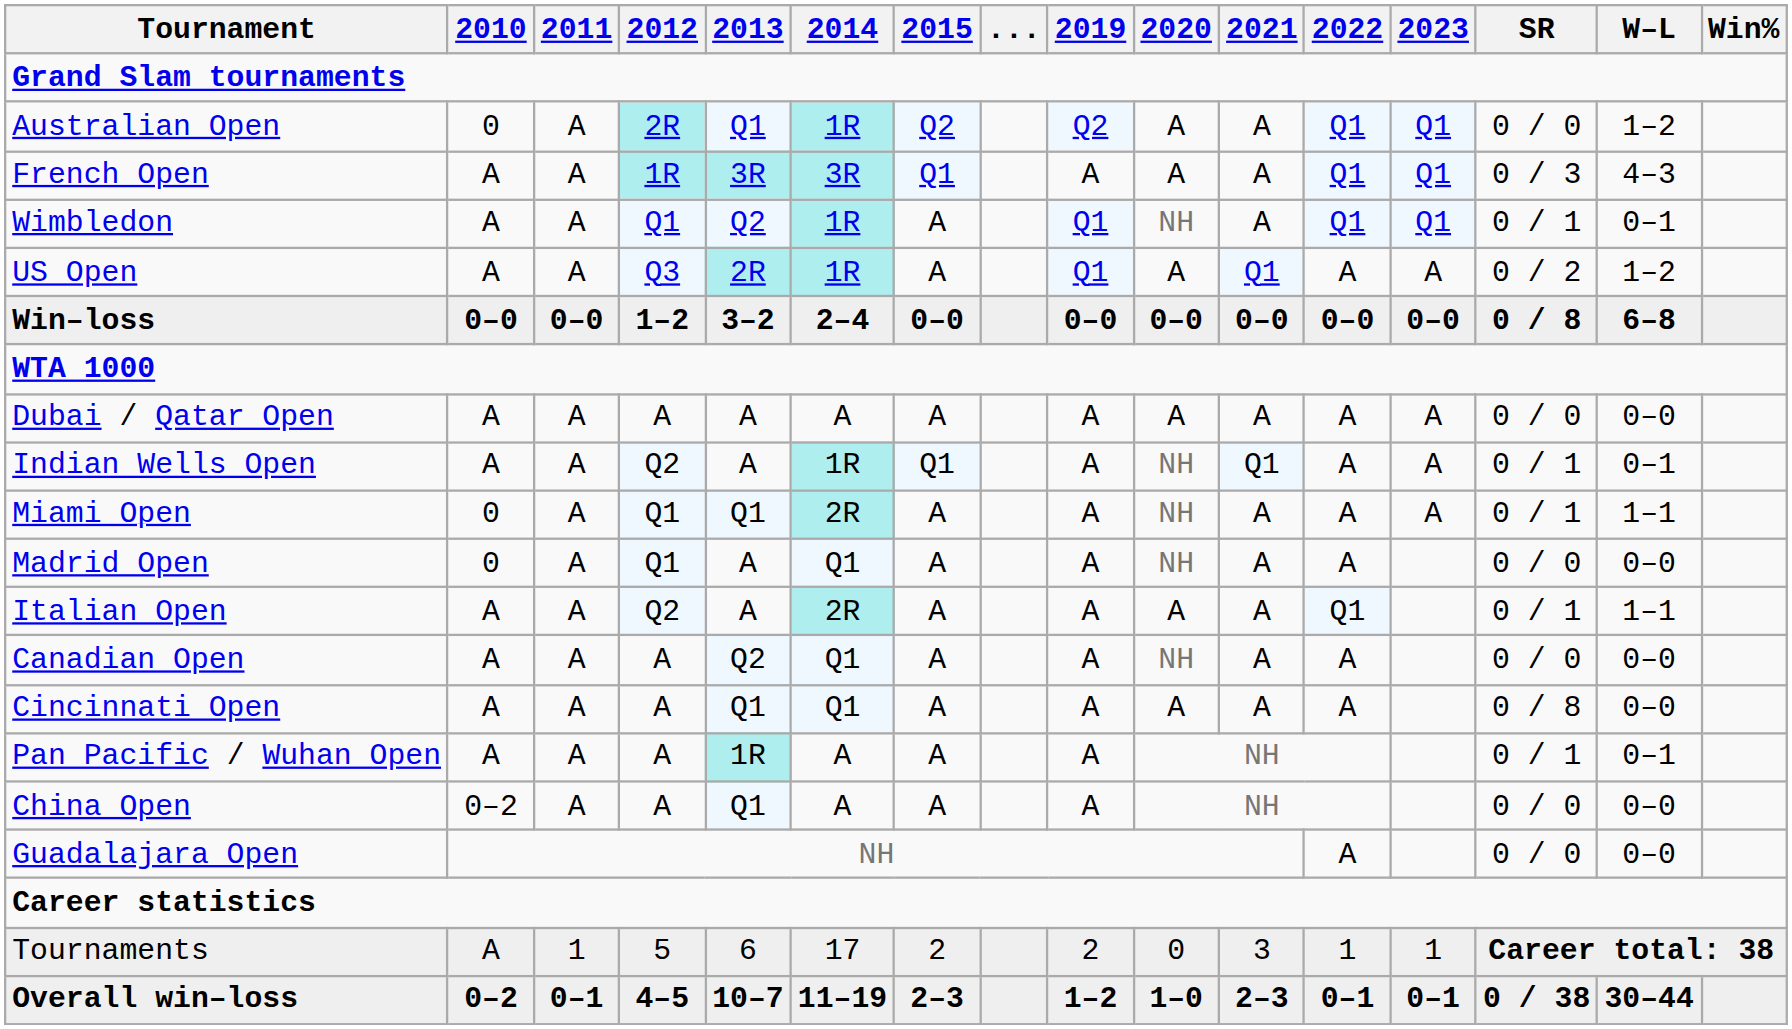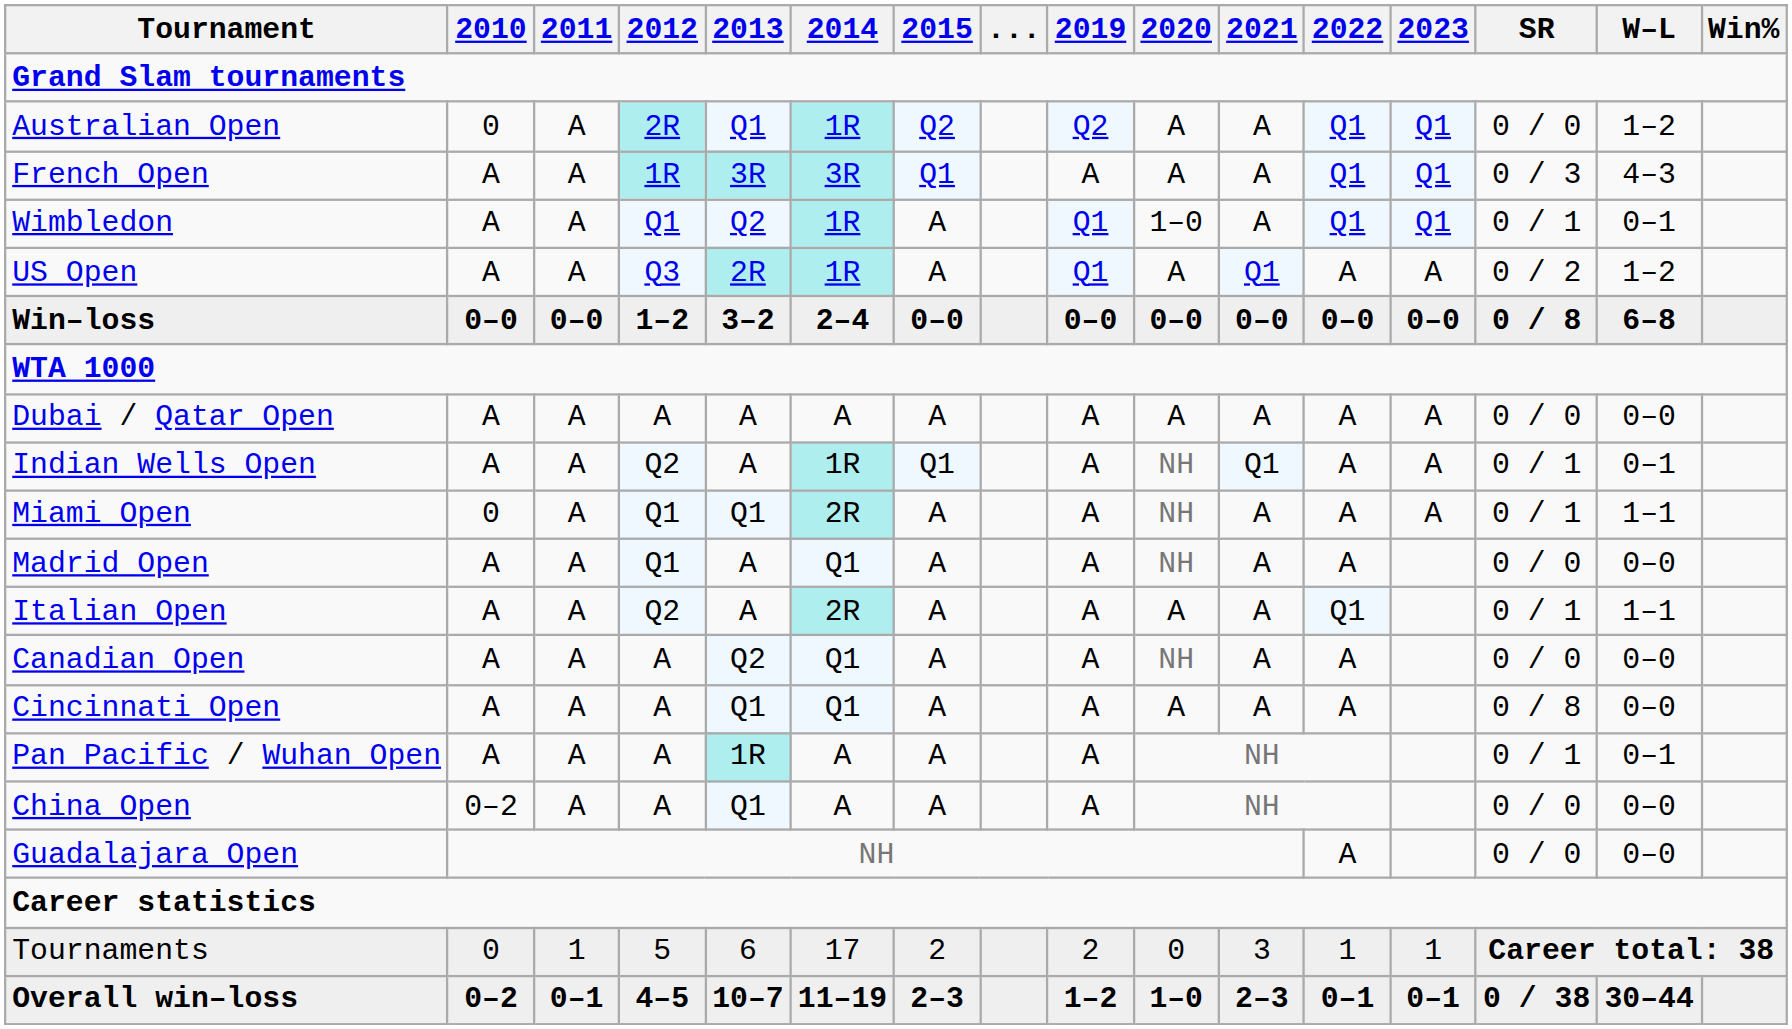Wimbledon | 2020: NH -> 1–0
Madrid Open | 2010: 0 -> A
Tournaments | 2010: A -> 0
